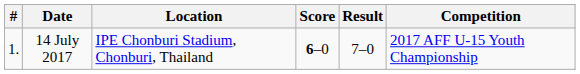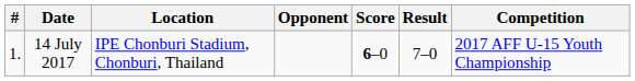+ column: Opponent
